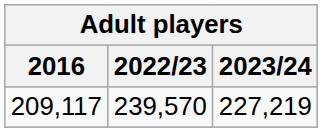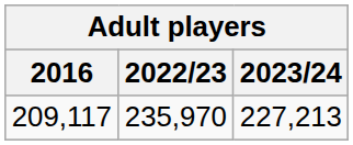209,117 | 2022/23: 239,570 -> 235,970
209,117 | 2023/24: 227,219 -> 227,213
